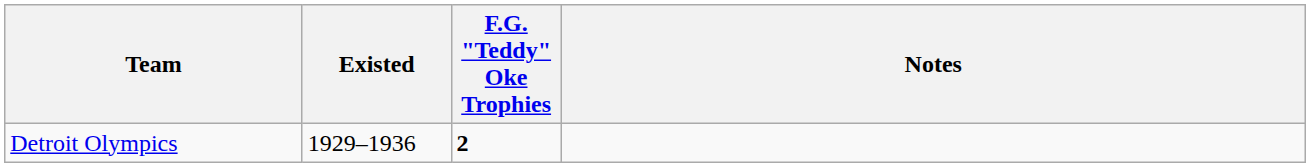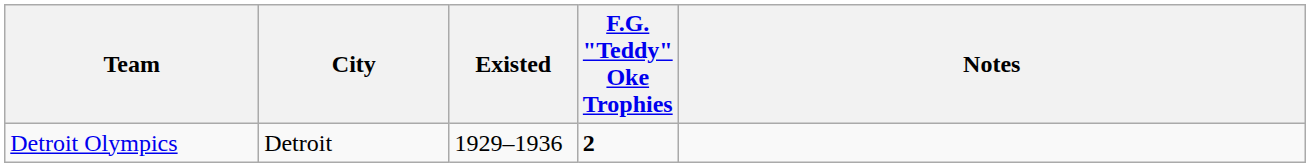+ column: City | Detroit
